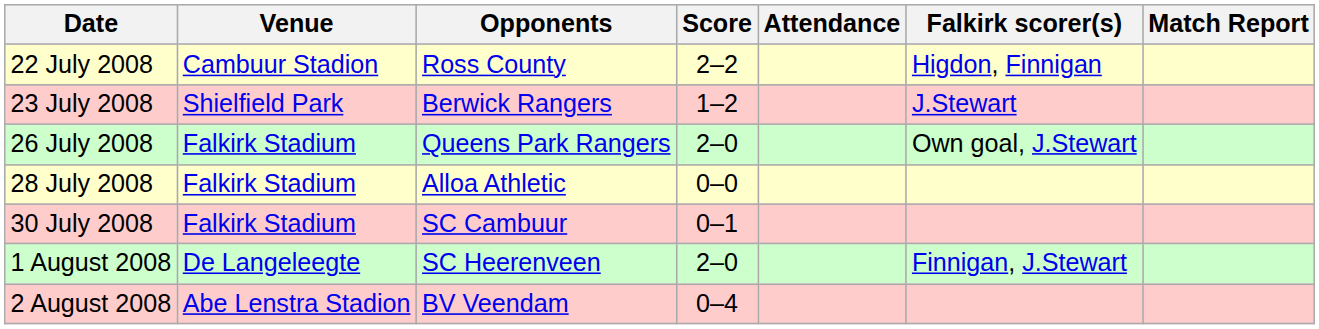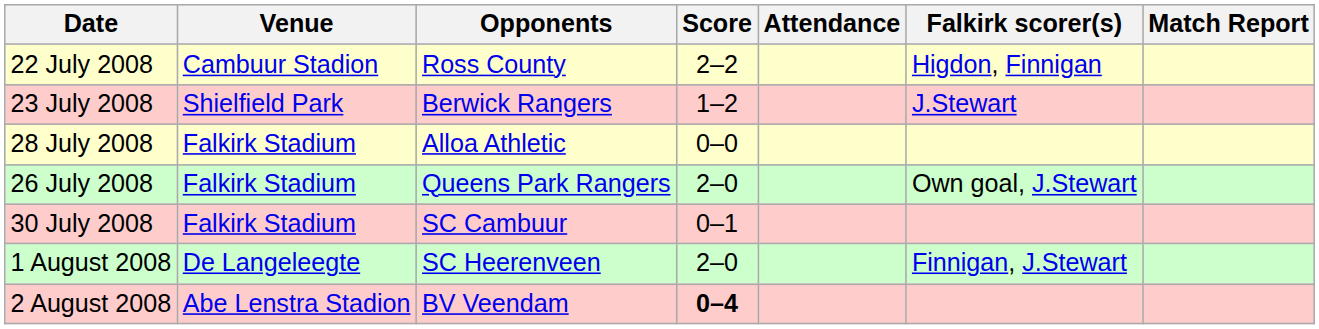rows swapped: 26 July 2008 <-> 28 July 2008
2 August 2008 | Score: normal -> bold
